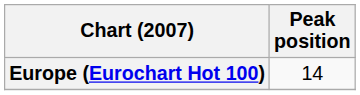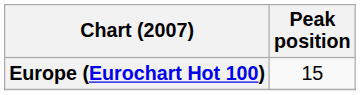Europe (Eurochart Hot 100) | Peak position: 14 -> 15
